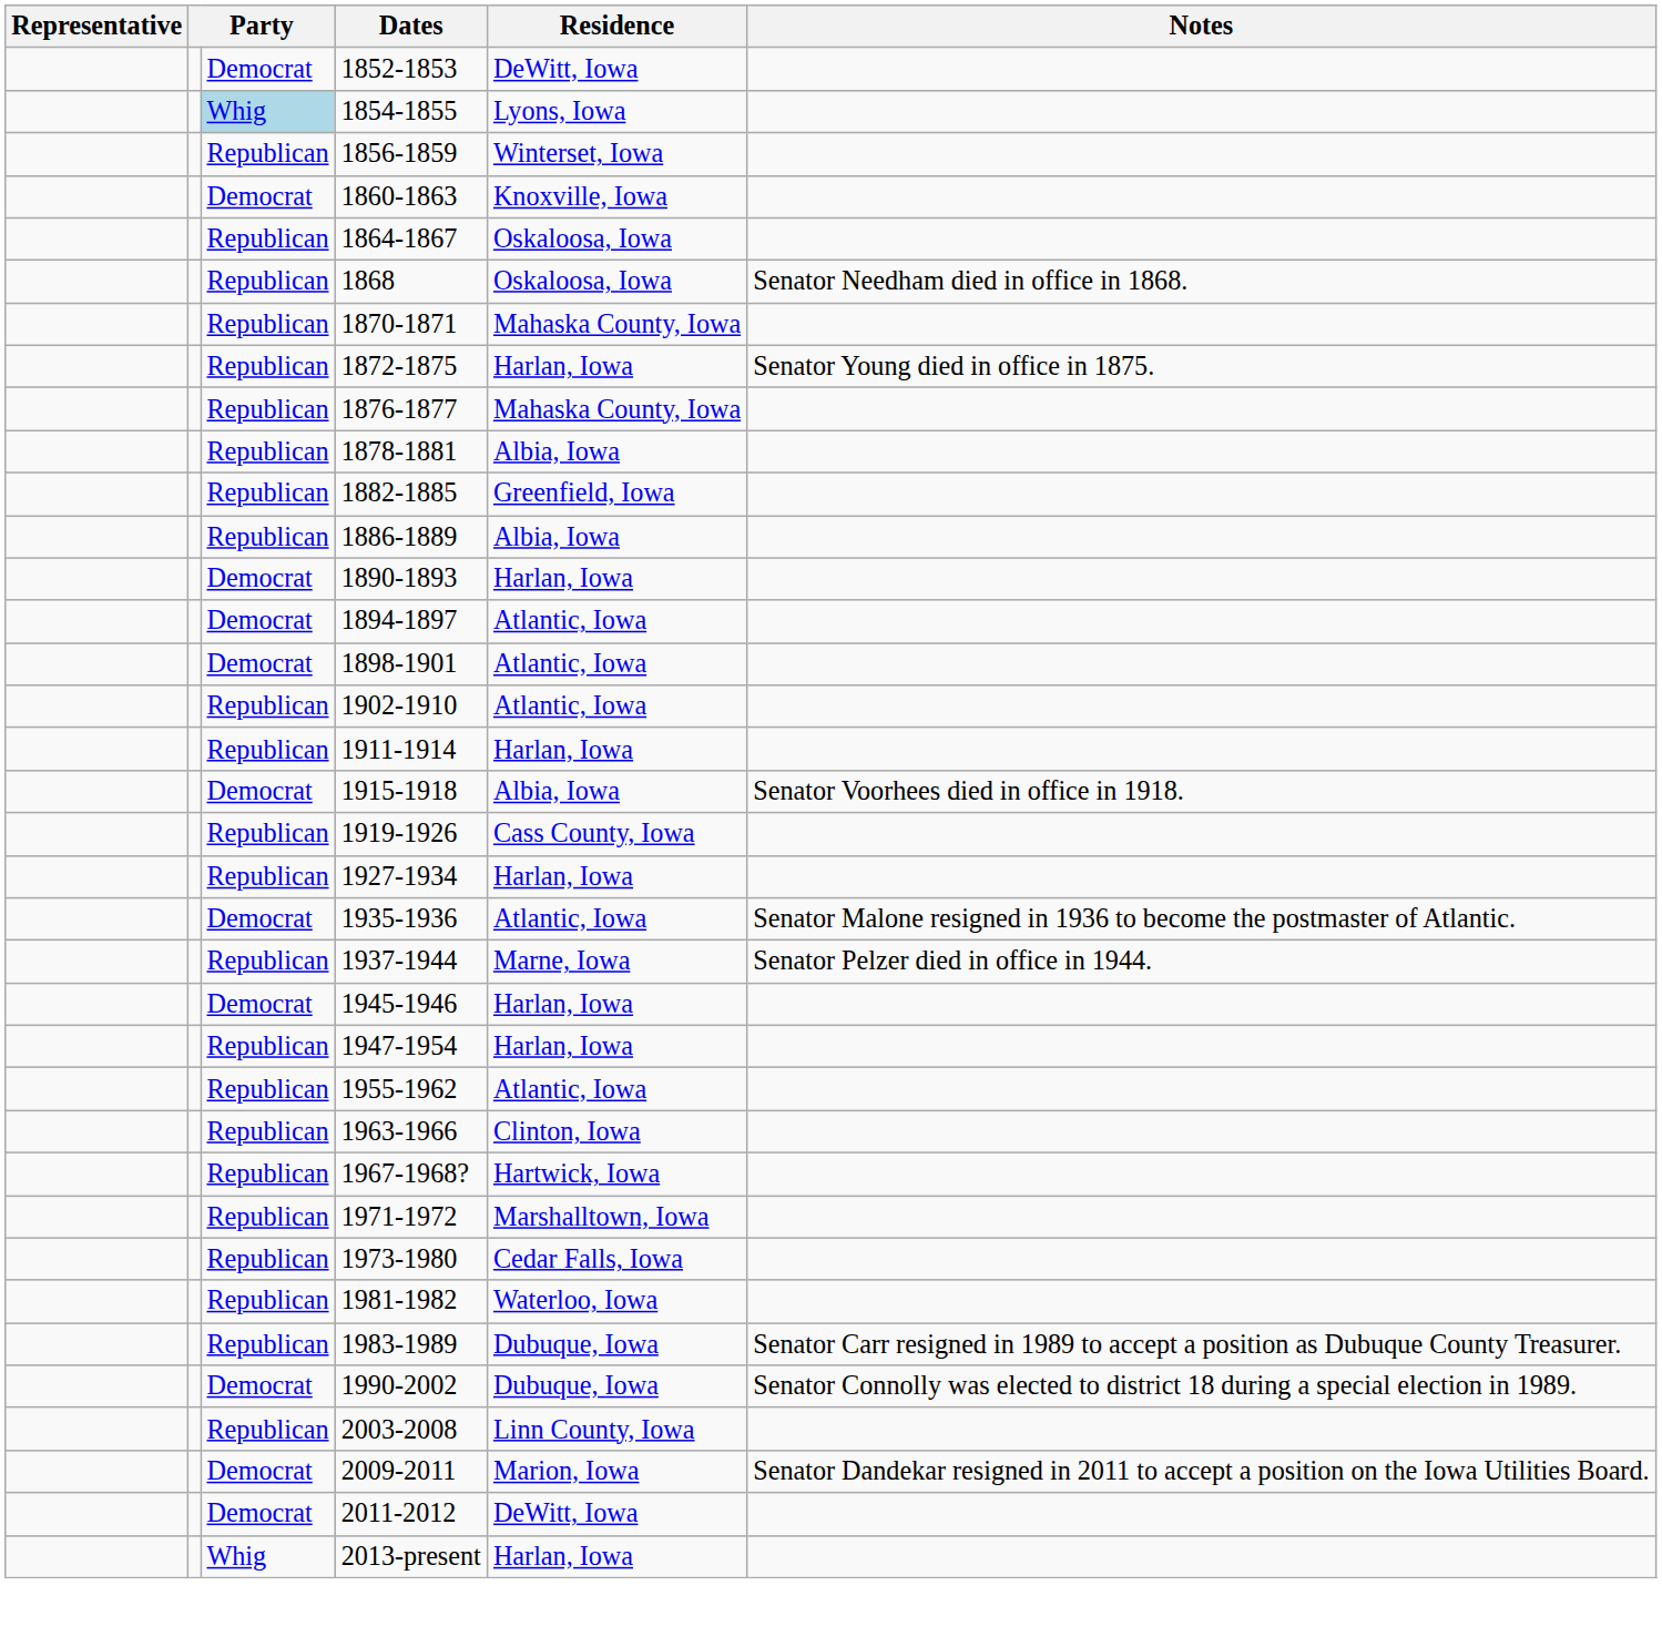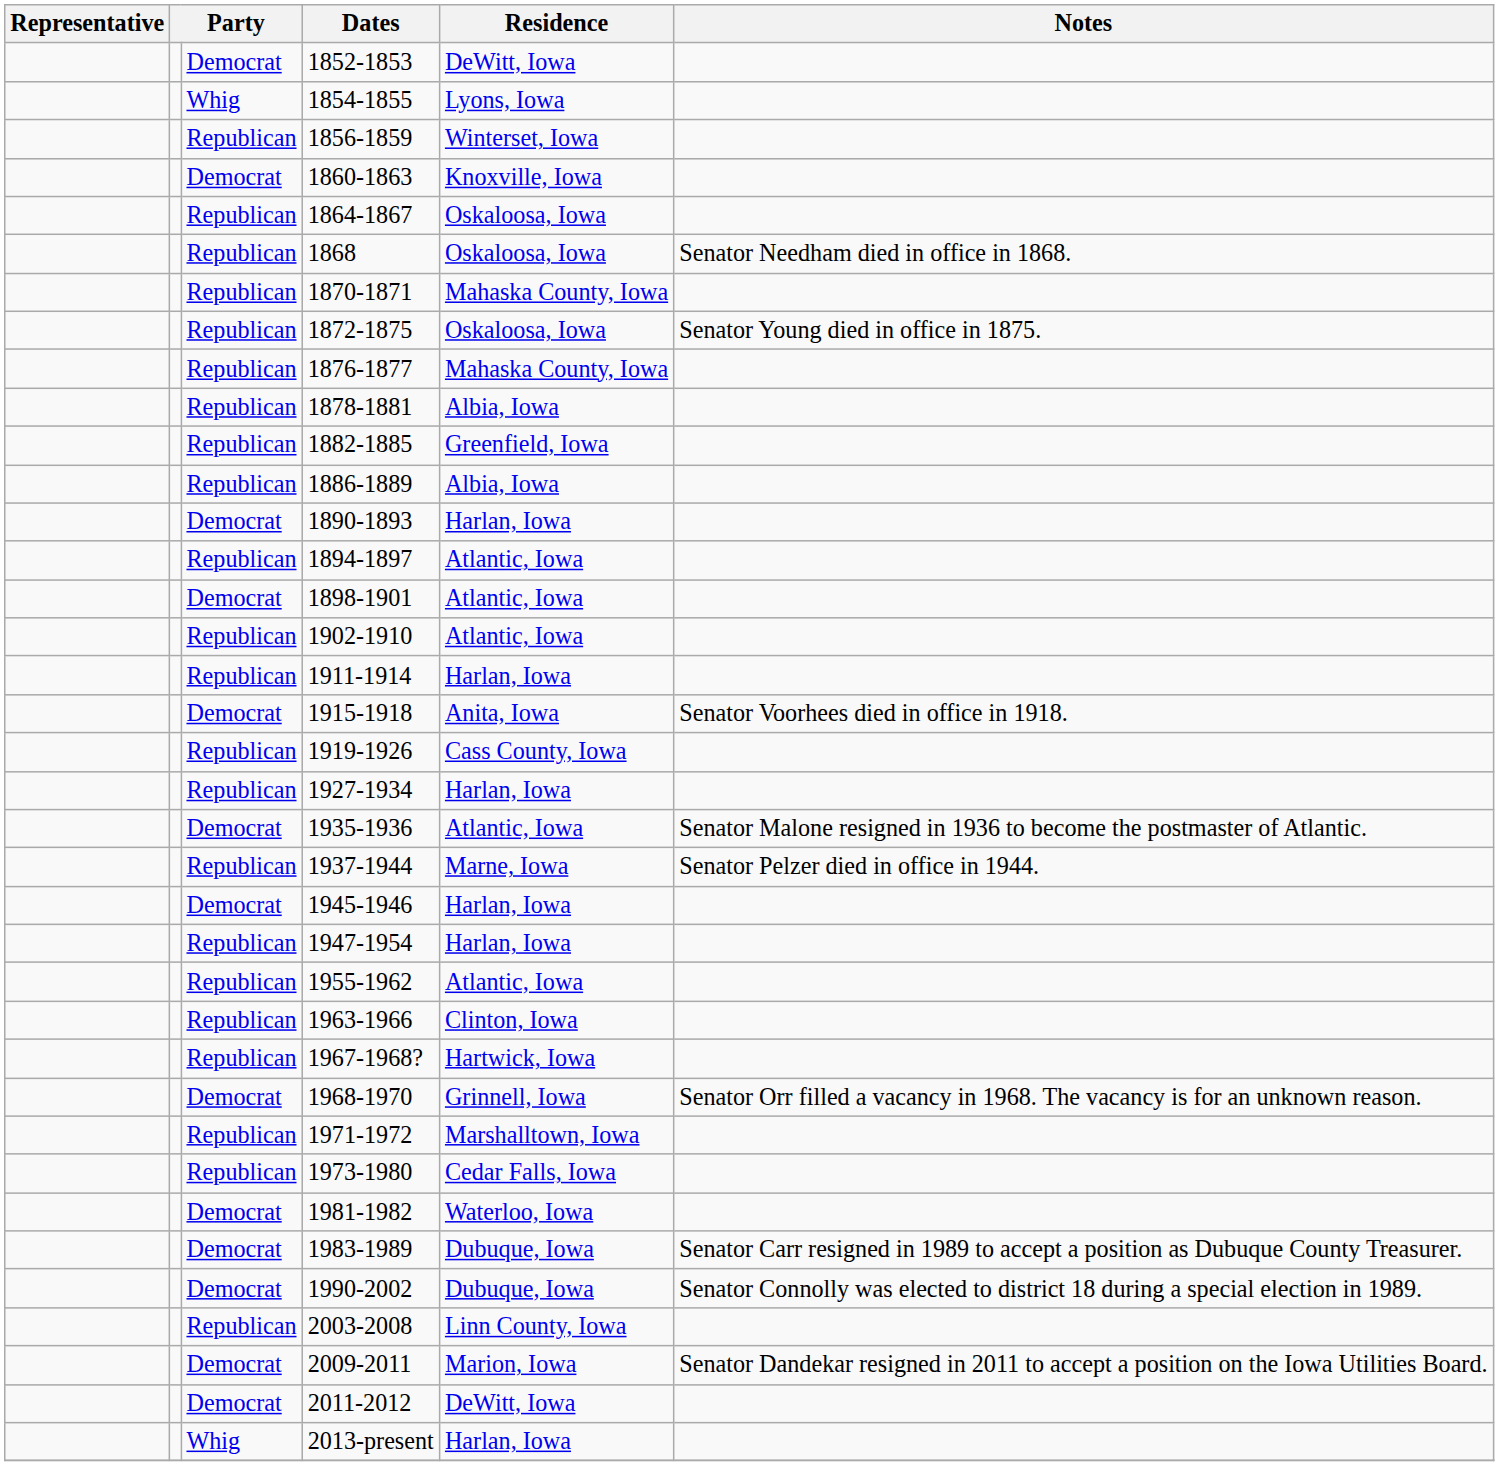1854-1855 | column 3: lightblue background -> no background
1872-1875 | Residence: Harlan, Iowa -> Oskaloosa, Iowa
1894-1897 | column 3: Democrat -> Republican
1915-1918 | Residence: Albia, Iowa -> Anita, Iowa
+ row: Democrat | 1968-1970 | Grinnell, Iowa | Senator Orr filled a vacancy in 1968. The vacancy is for an unknown reason.
1981-1982 | column 3: Republican -> Democrat
1983-1989 | column 3: Republican -> Democrat
